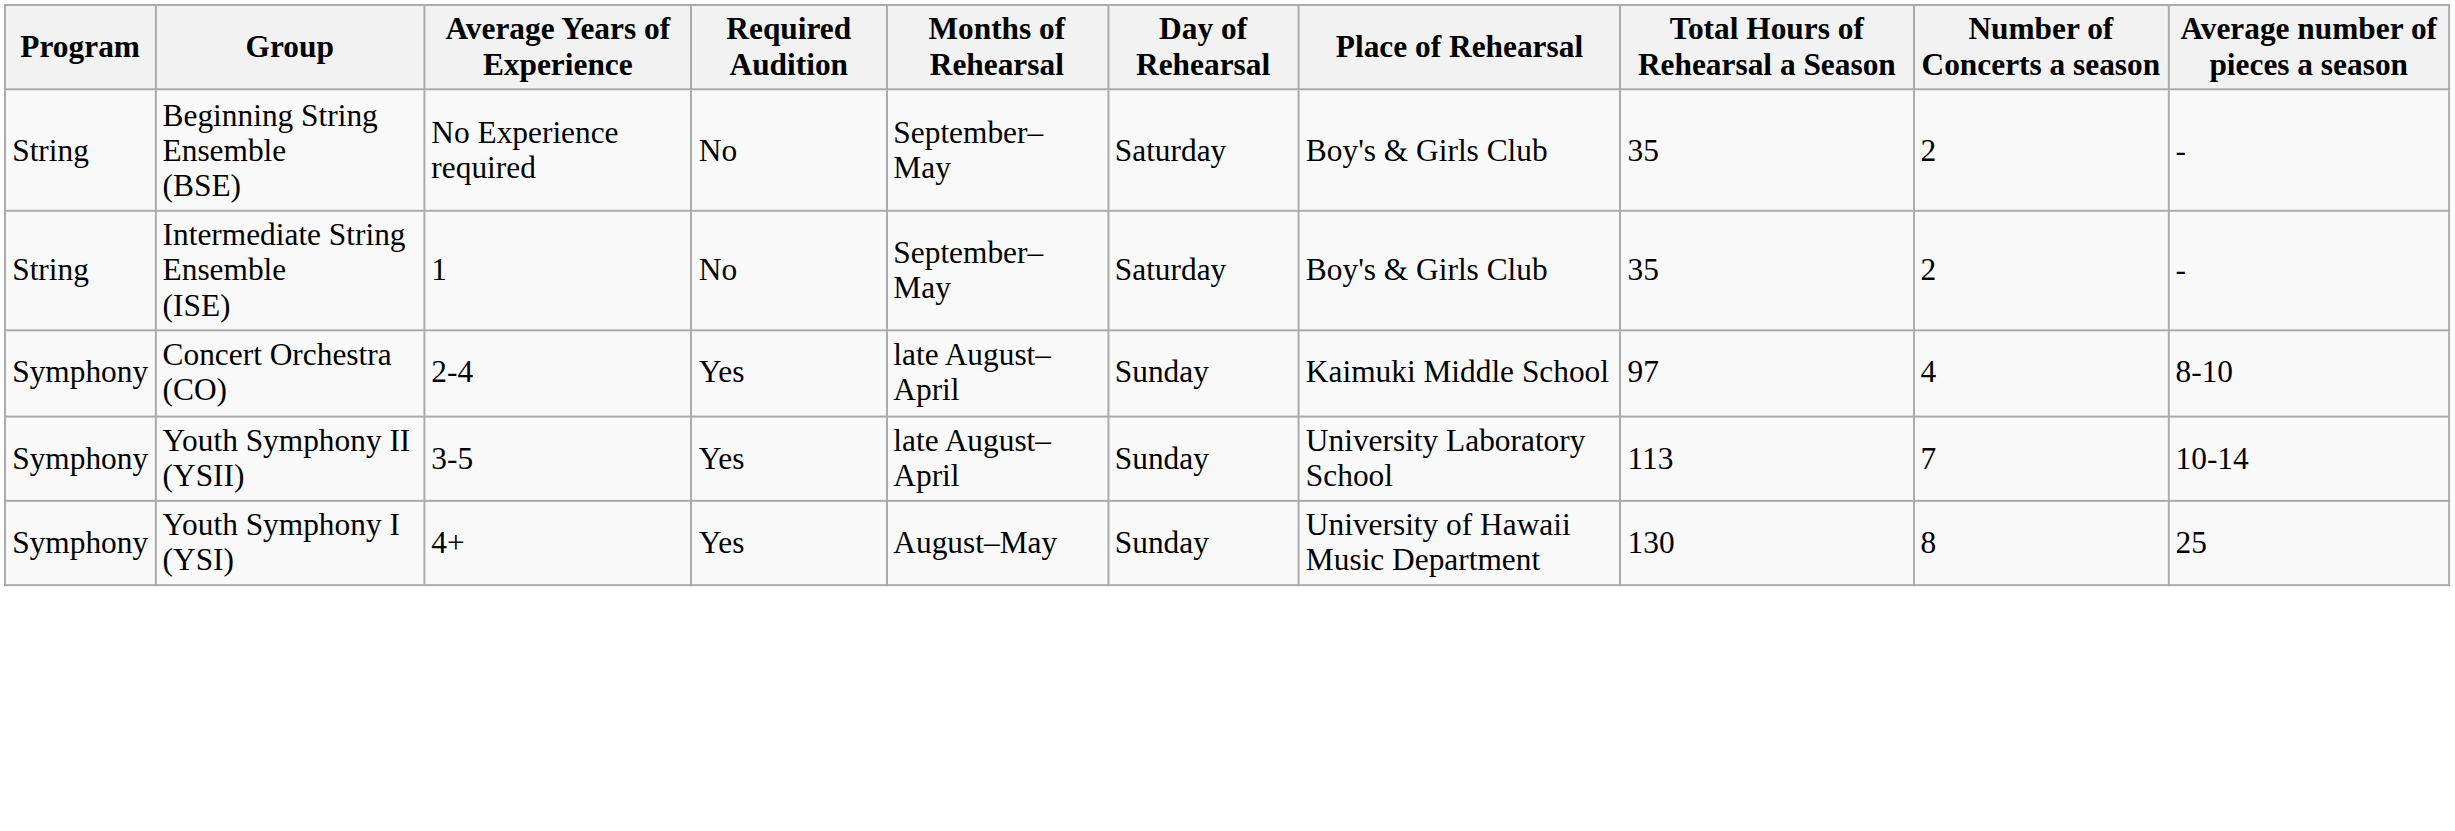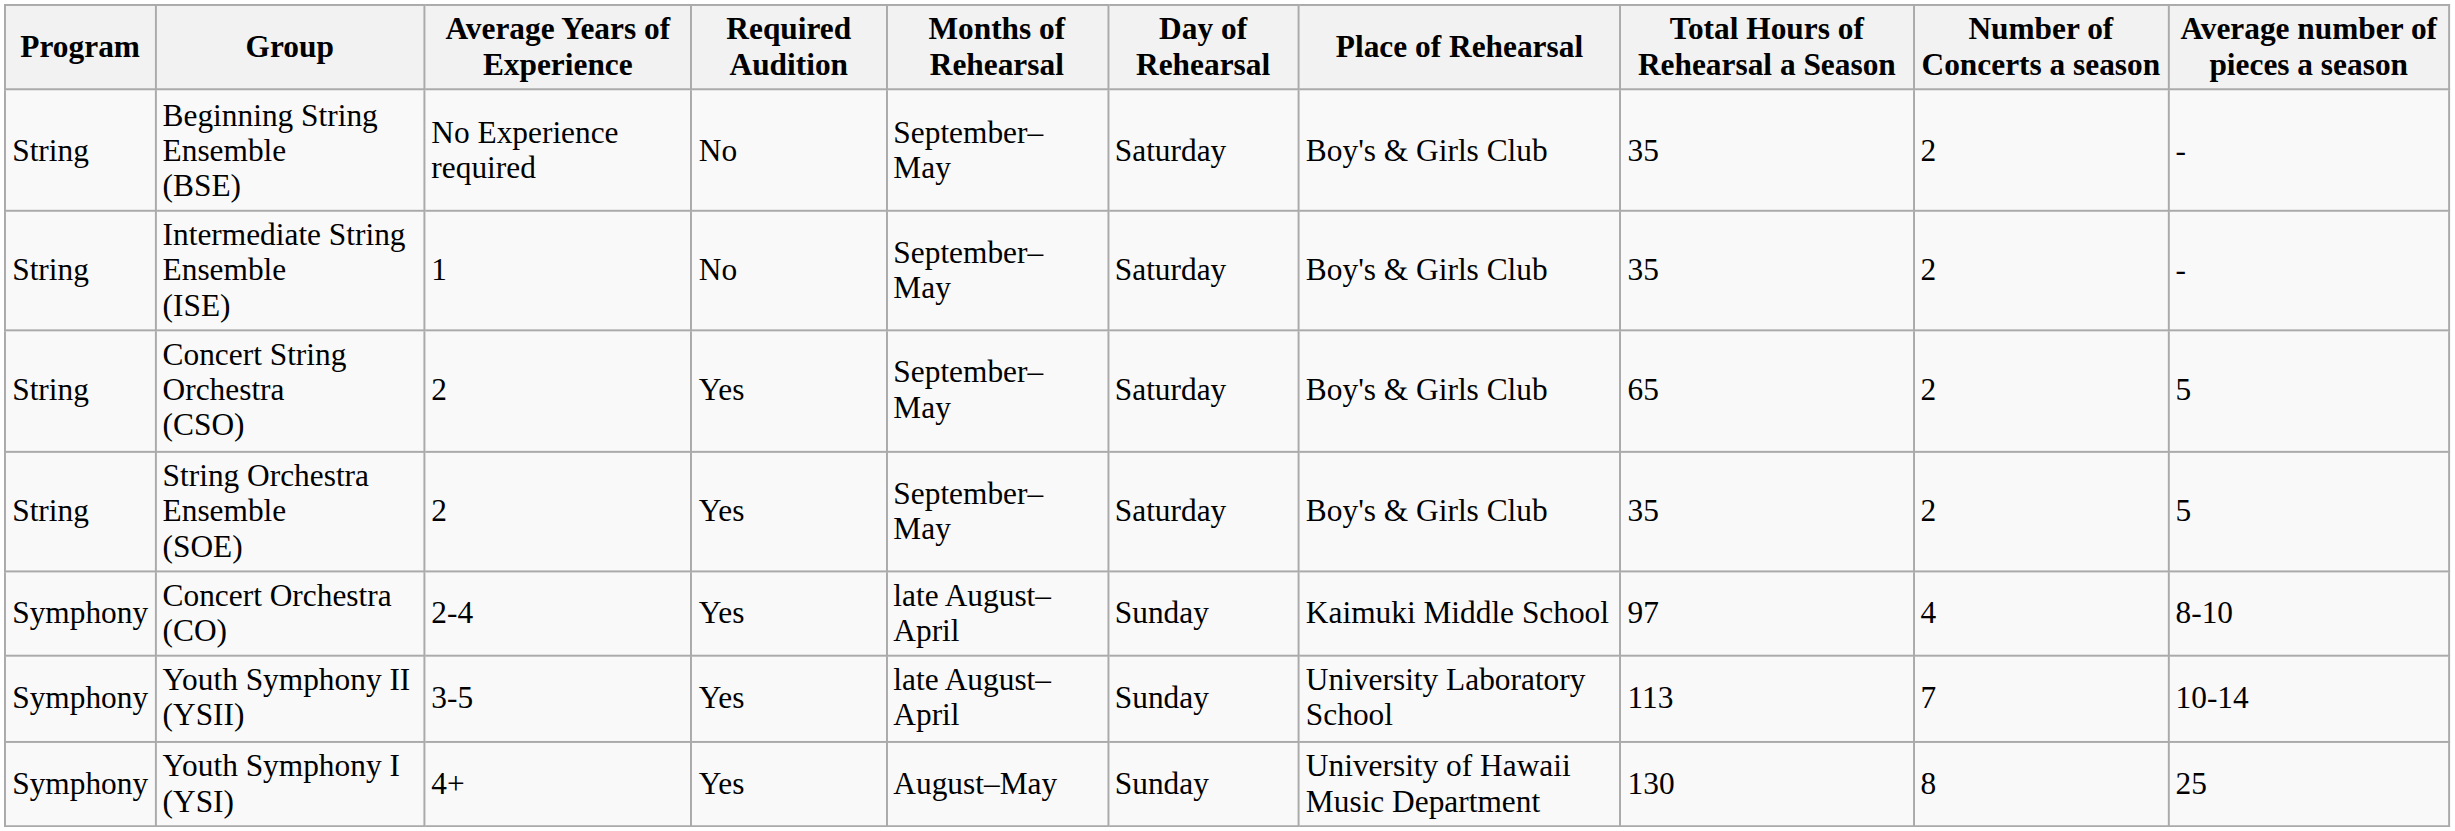+ row: String | Concert String Orchestra (CSO) | 2 | Yes | September–May | Saturday | Boy's & Girls Club | 65 | 2 | 5
+ row: String | String Orchestra Ensemble (SOE) | 2 | Yes | September–May | Saturday | Boy's & Girls Club | 35 | 2 | 5
